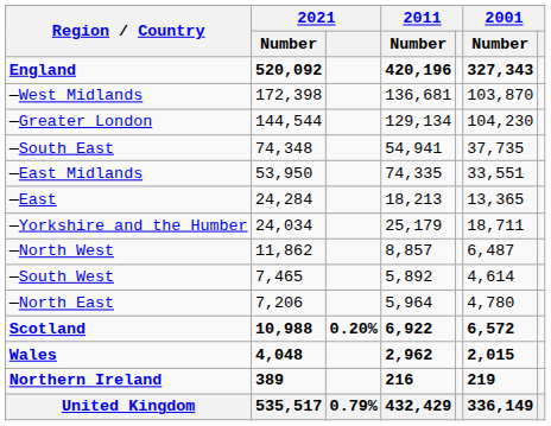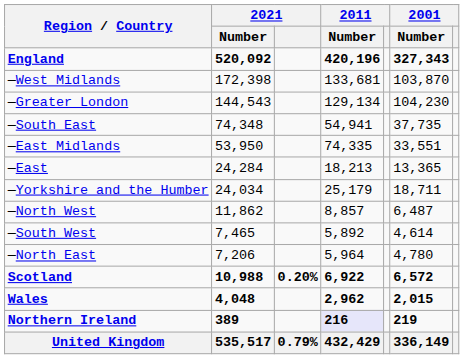—West Midlands | 2011 / Number: 136,681 -> 133,681
—Greater London | 2021 / Number: 144,544 -> 144,543
Northern Ireland | 2011 / Number: no background -> lavender background
